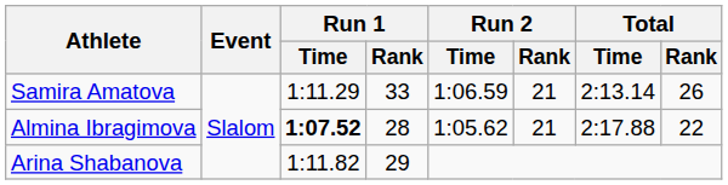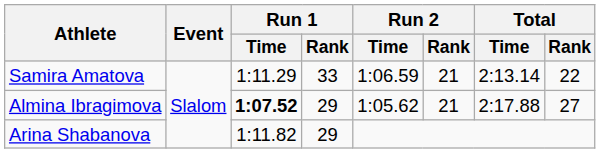Samira Amatova | Total / Rank: 26 -> 22
Almina Ibragimova | Run 1 / Rank: 28 -> 29
Almina Ibragimova | Total / Rank: 22 -> 27
